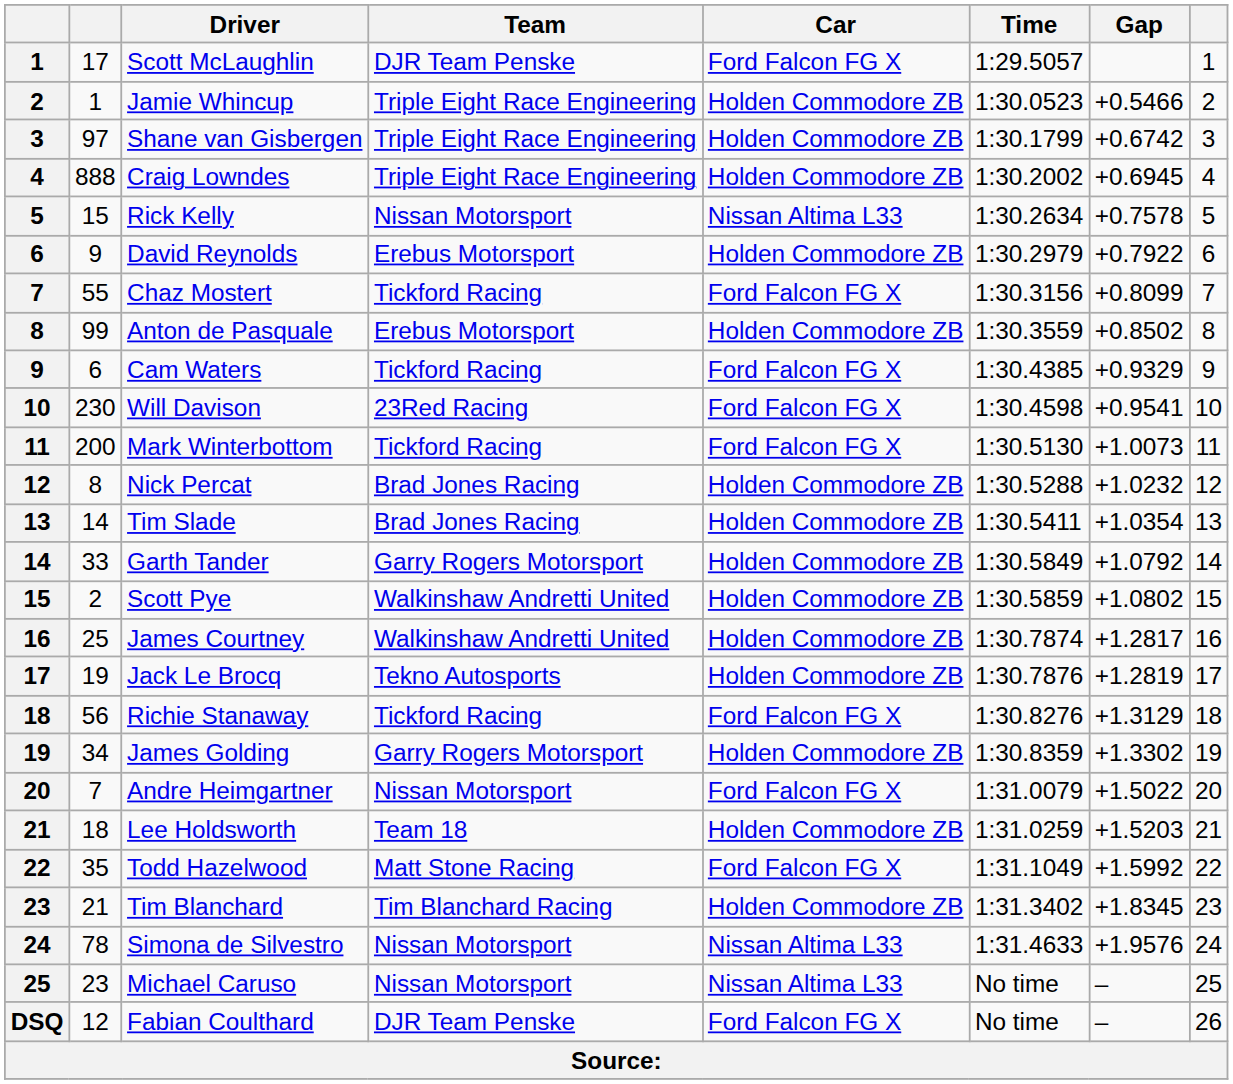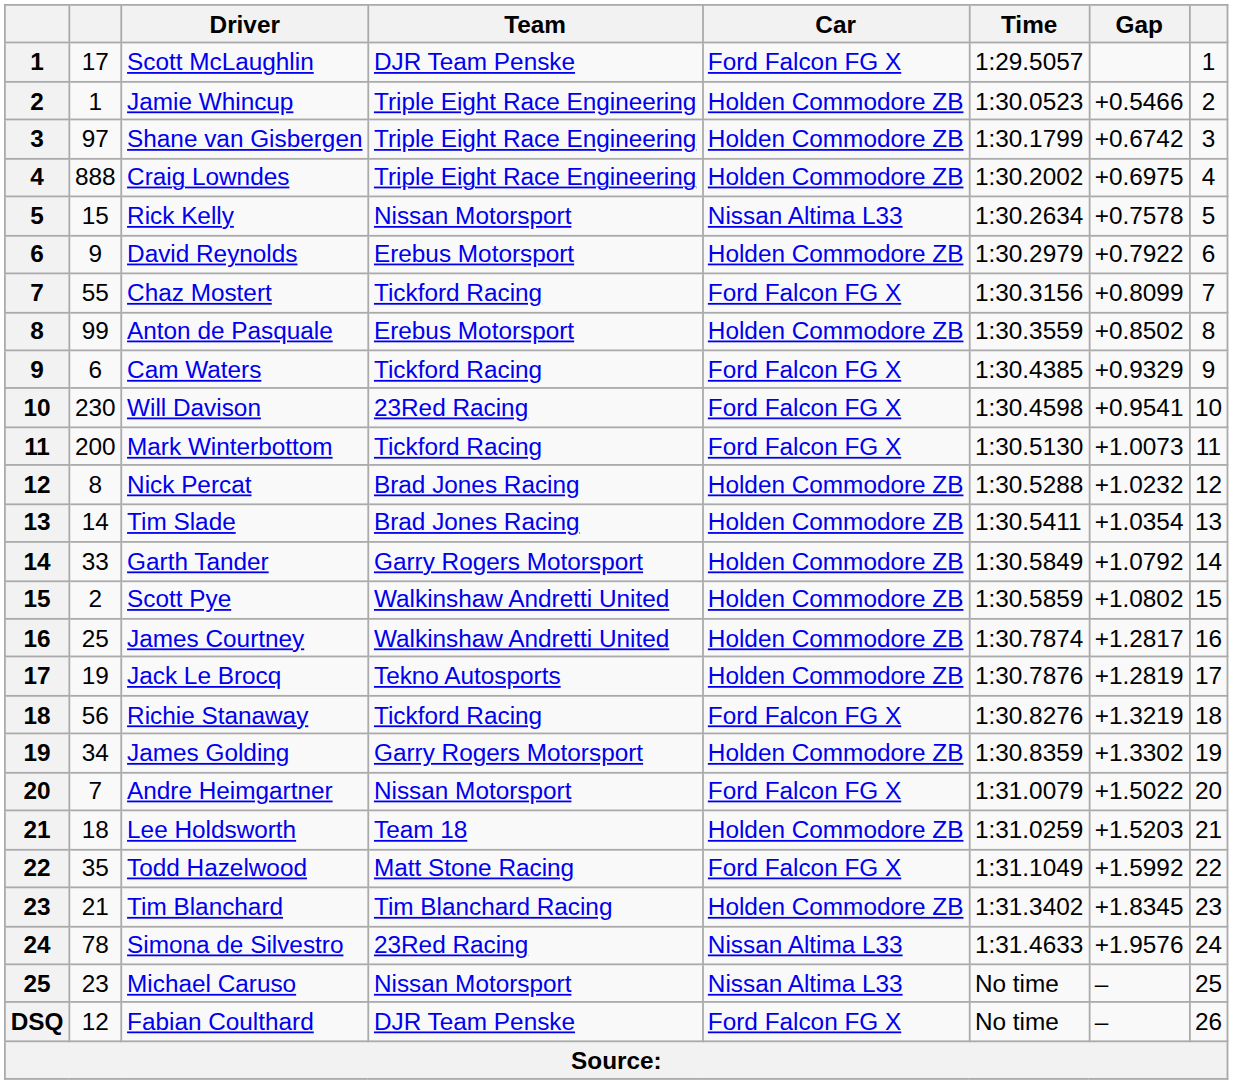Craig Lowndes | Gap: +0.6945 -> +0.6975
Richie Stanaway | Gap: +1.3129 -> +1.3219
Simona de Silvestro | Team: Nissan Motorsport -> 23Red Racing
